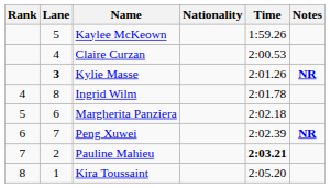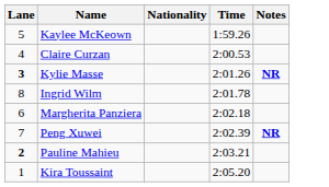- column: Rank | 4 | 5 | 6 | 7 | 8
Pauline Mahieu | Lane: normal -> bold
Pauline Mahieu | Time: bold -> normal
